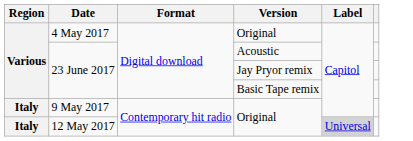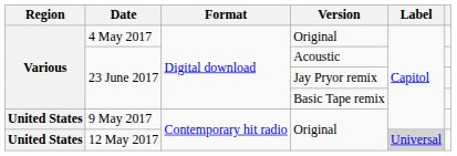9 May 2017 | Region: Italy -> United States
12 May 2017 | Region: Italy -> United States
